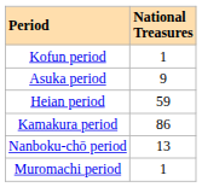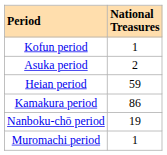Asuka period | National Treasures: 9 -> 2
Nanboku-chō period | National Treasures: 13 -> 19
